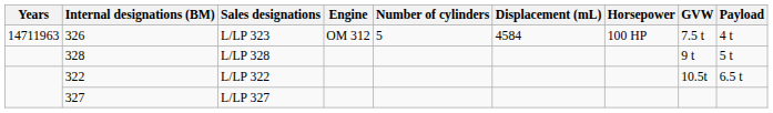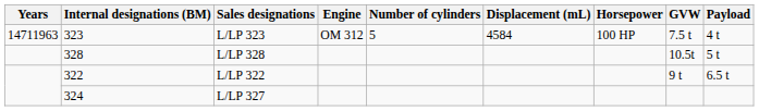L/LP 323 | Internal designations (BM): 326 -> 323
L/LP 328 | GVW: 9 t -> 10.5t
L/LP 322 | GVW: 10.5t -> 9 t
L/LP 327 | Internal designations (BM): 327 -> 324
